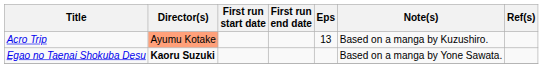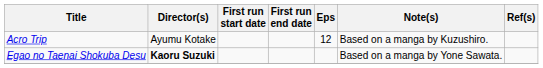Acro Trip | Director(s): lightsalmon background -> no background
Acro Trip | Eps: 13 -> 12
